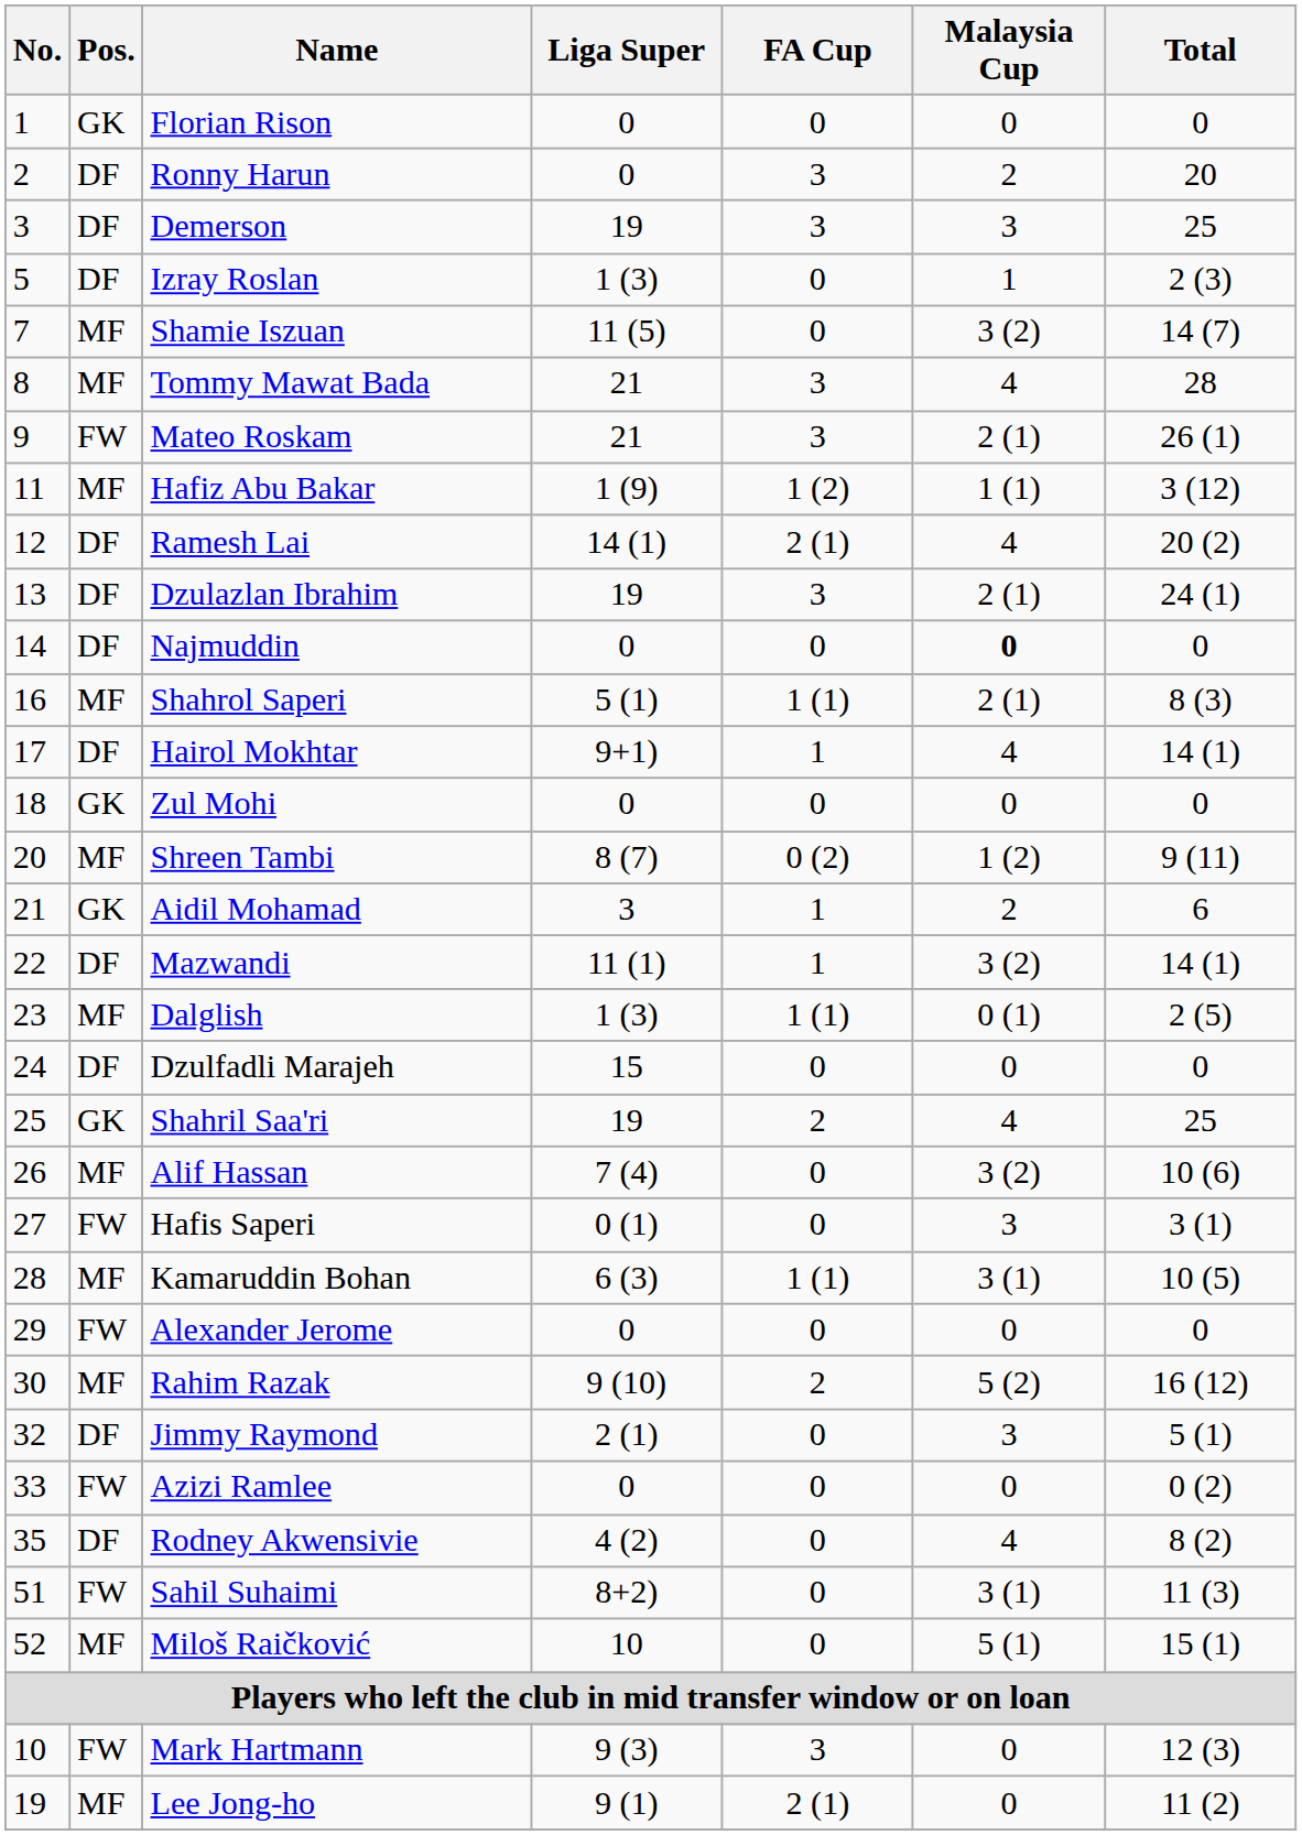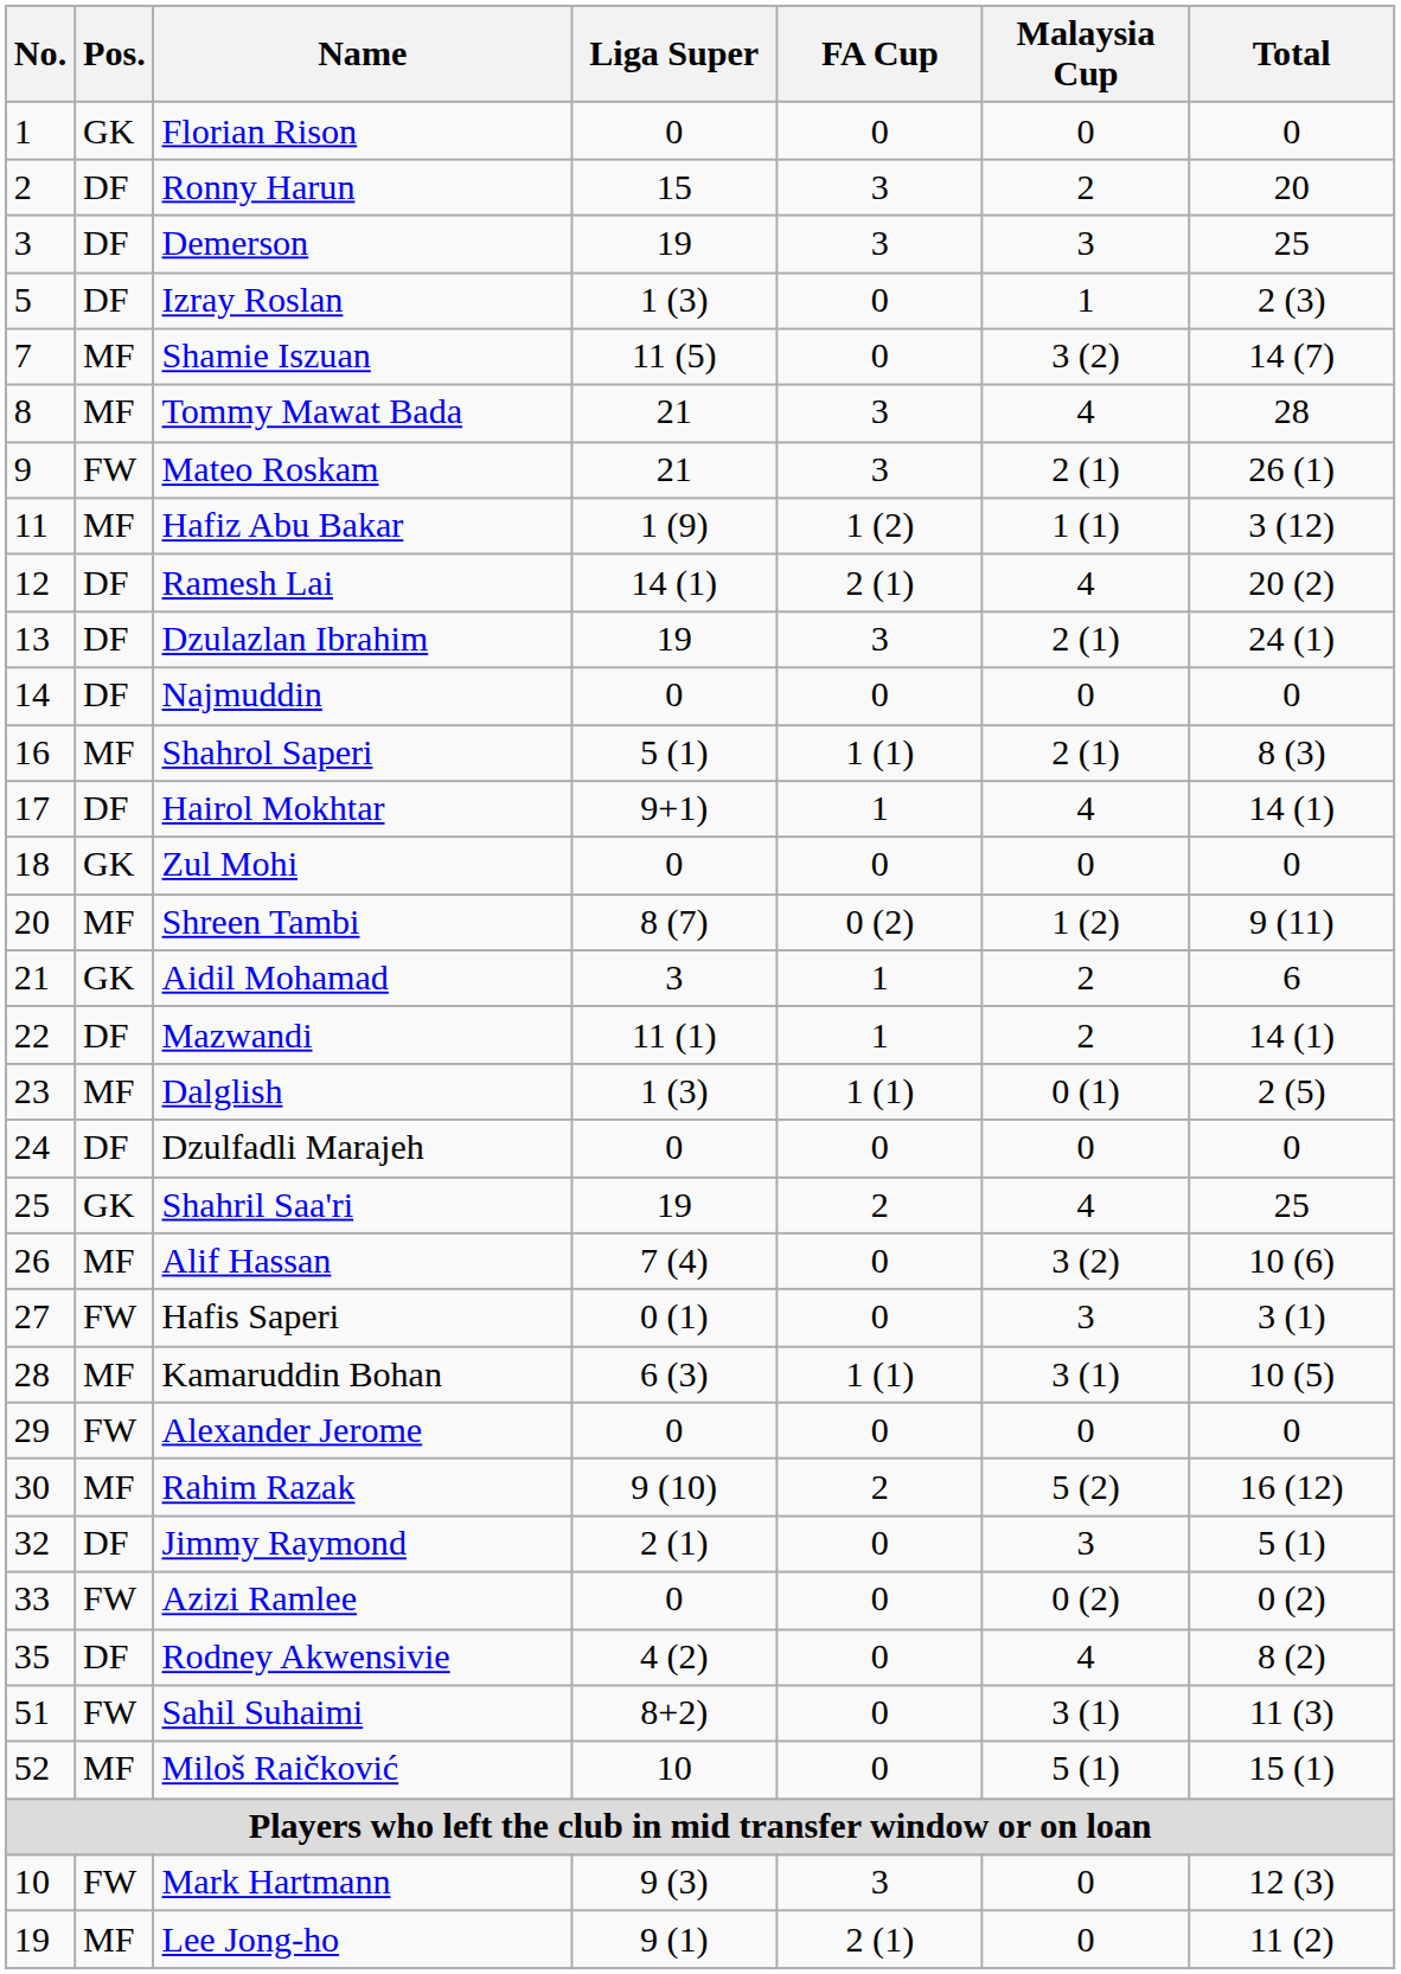Ronny Harun | Liga Super: 0 -> 15
Najmuddin | Malaysia Cup: bold -> normal
Mazwandi | Malaysia Cup: 3 (2) -> 2
Dzulfadli Marajeh | Liga Super: 15 -> 0
Azizi Ramlee | Malaysia Cup: 0 -> 0 (2)
